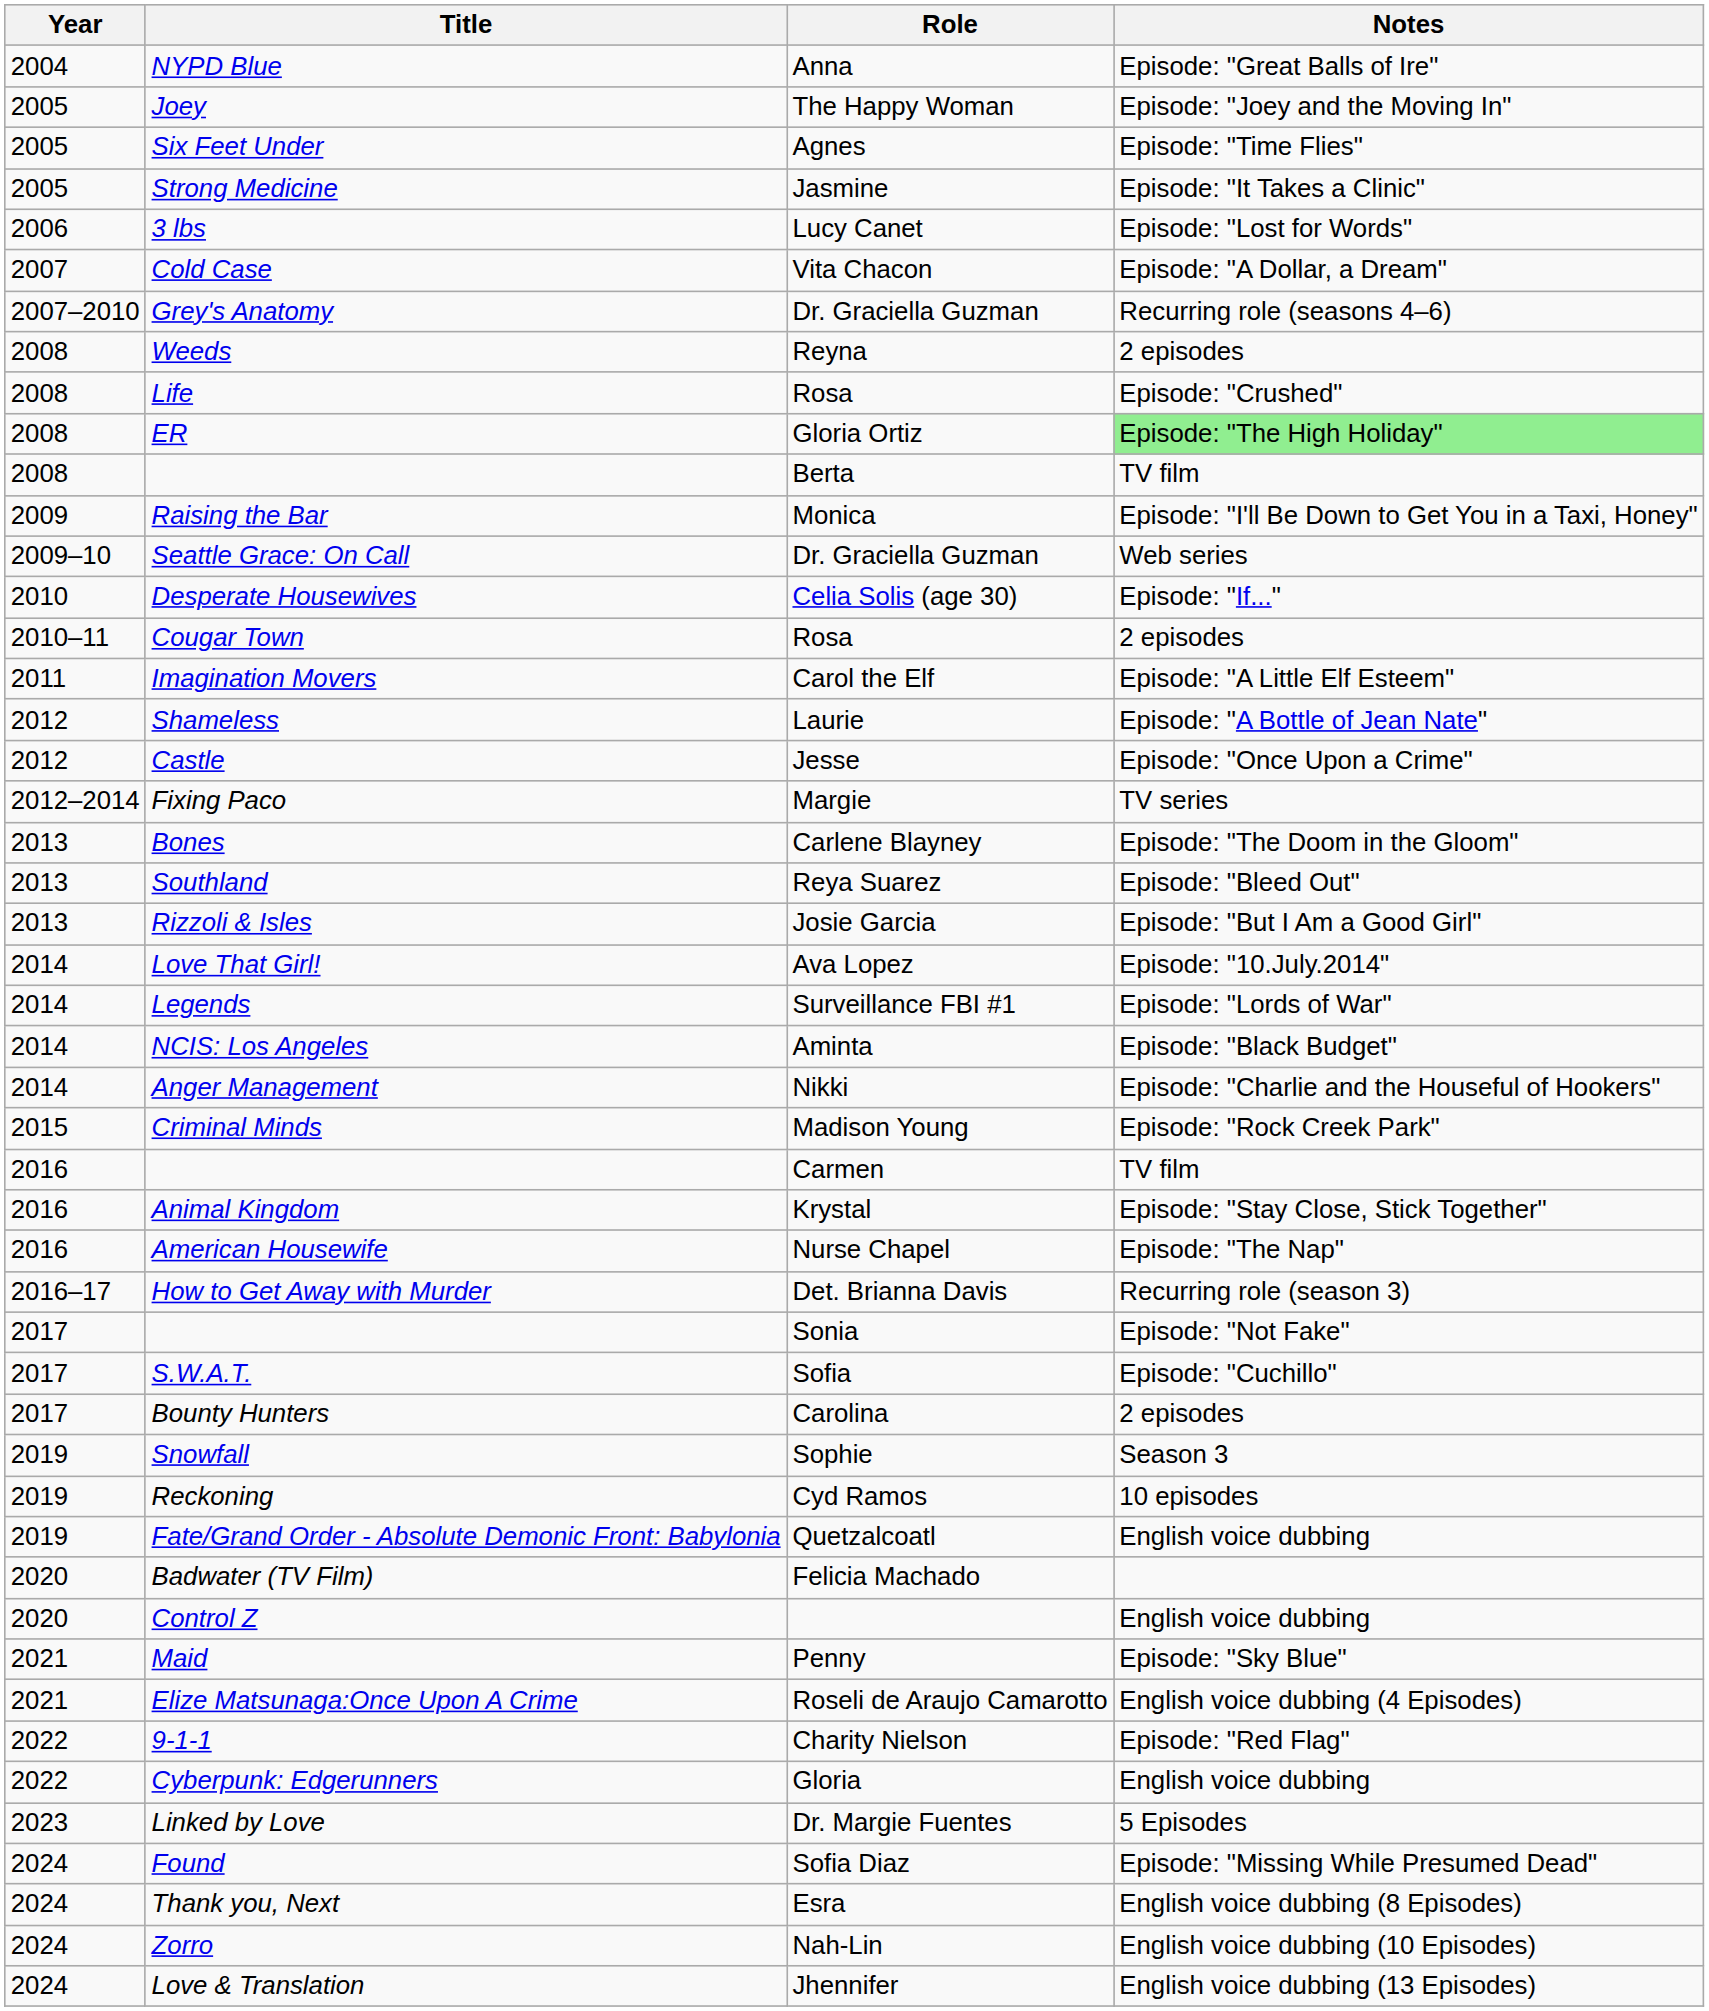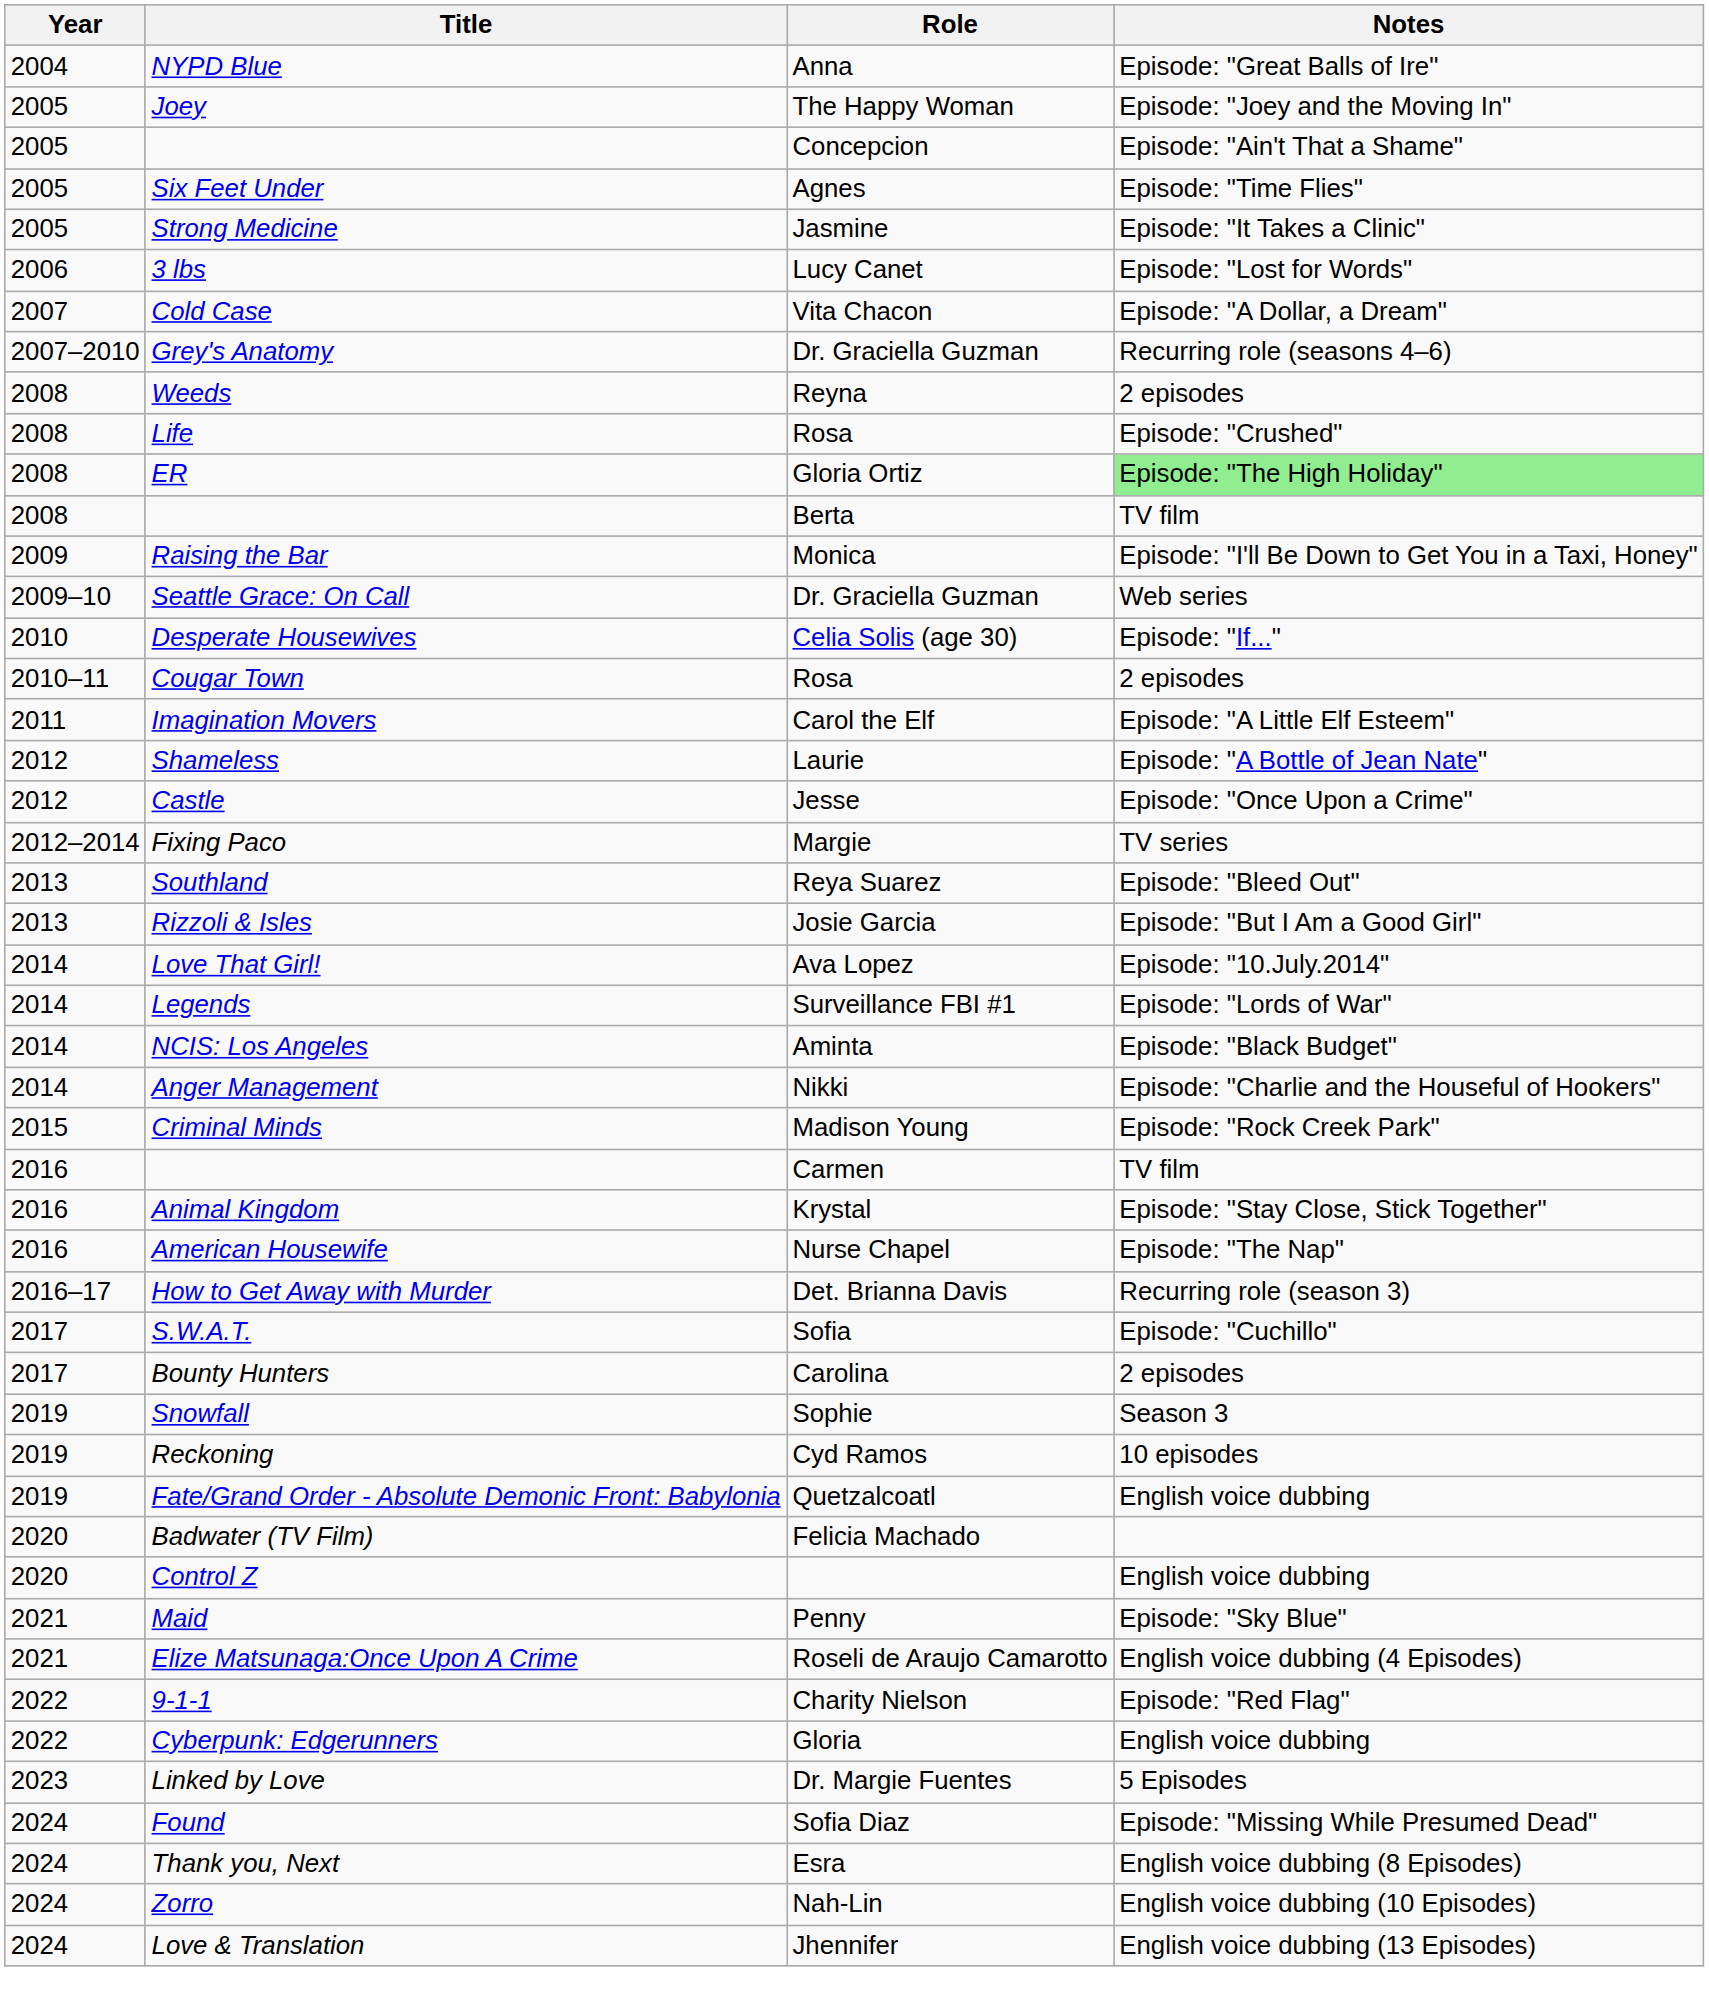+ row: 2005 | Concepcion | Episode: "Ain't That a Shame"
- row: 2013 | Bones | Carlene Blayney | Episode: "The Doom in the Gloom"
- row: 2017 | Sonia | Episode: "Not Fake"
